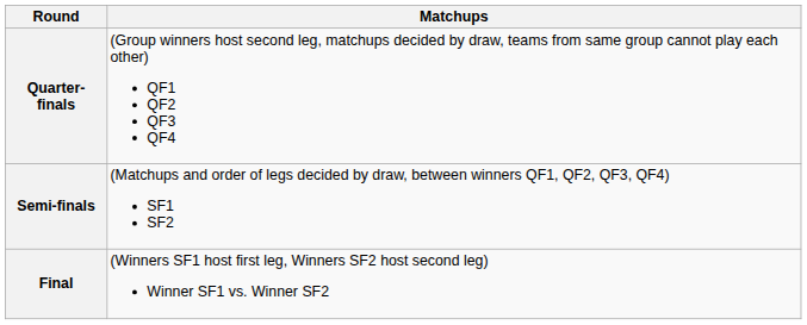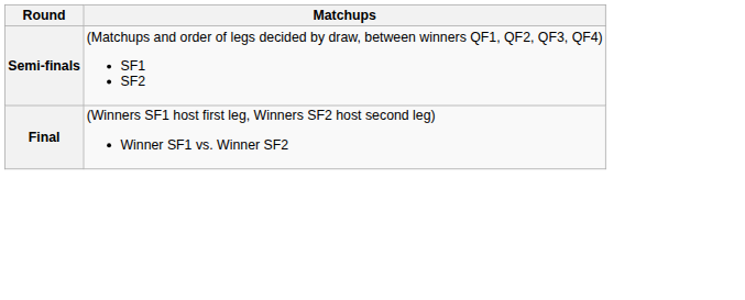- row: Quarter-finals | (Group winners host second leg, matchups decided by draw, teams from same group cannot play each other) QF1 QF2 QF3 QF4
